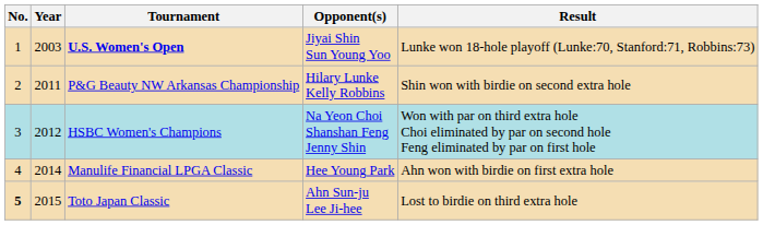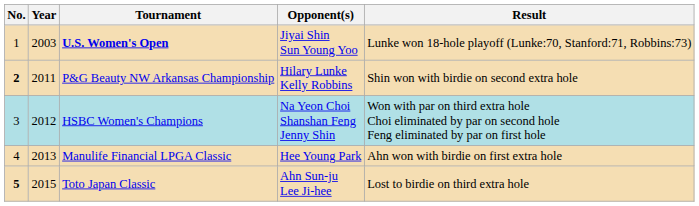P&G Beauty NW Arkansas Championship | No.: normal -> bold
Manulife Financial LPGA Classic | Year: 2014 -> 2013
